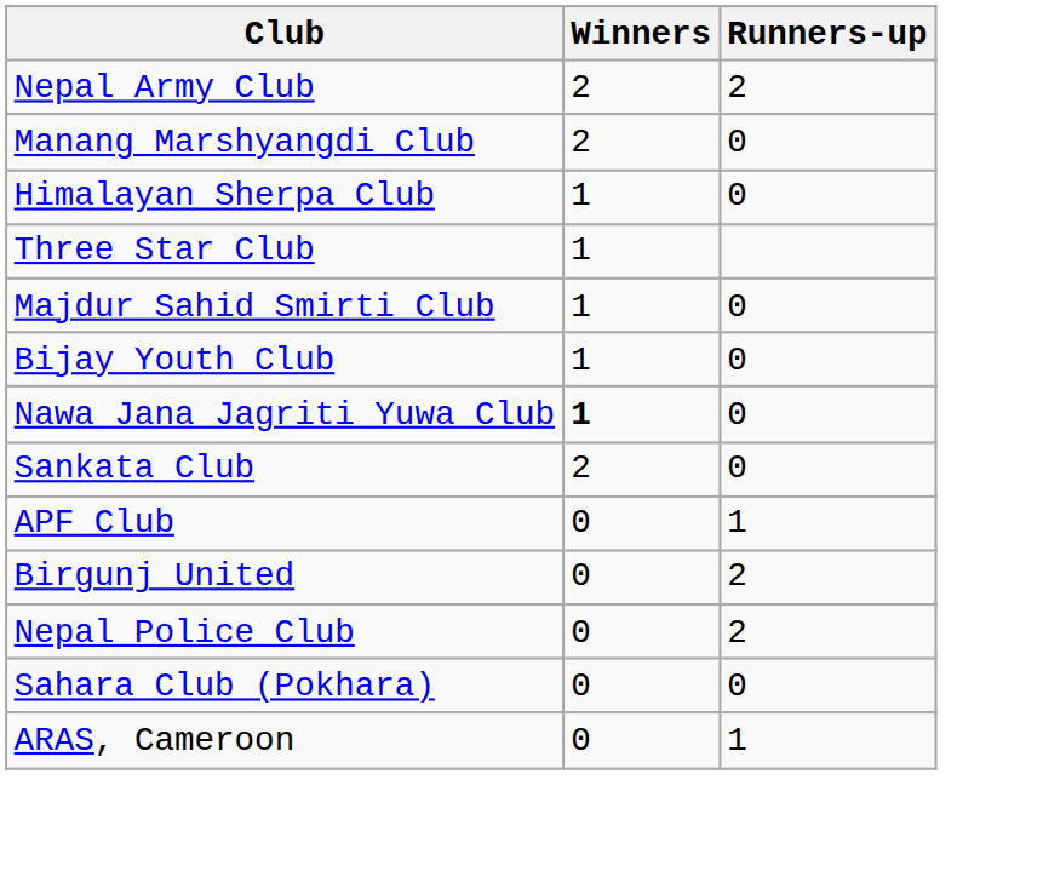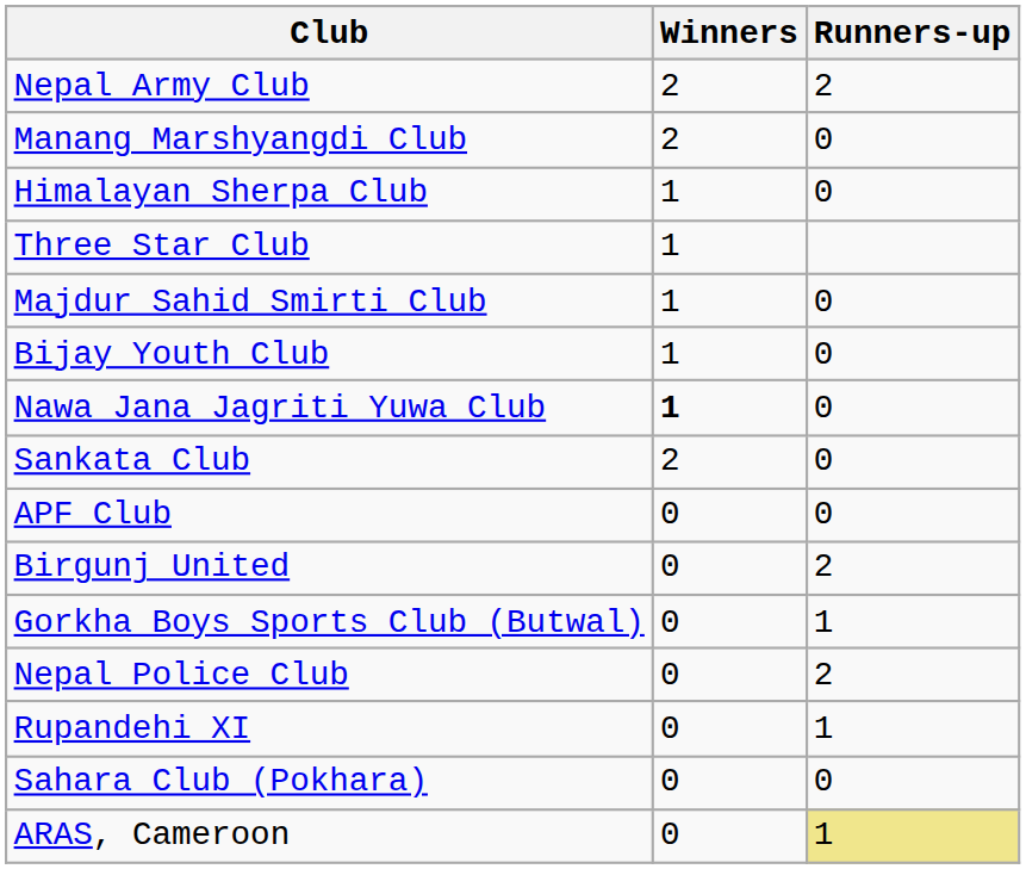APF Club | Runners-up: 1 -> 0
+ row: Gorkha Boys Sports Club (Butwal) | 0 | 1
+ row: Rupandehi XI | 0 | 1
ARAS, Cameroon | Runners-up: no background -> khaki background
